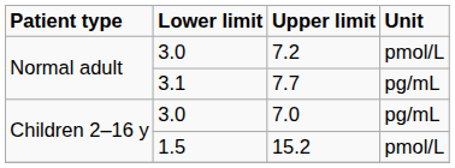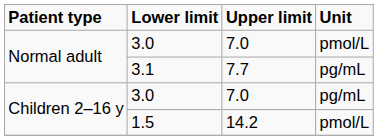Normal adult / 3.0 | Upper limit: 7.2 -> 7.0
1.5 | Upper limit: 15.2 -> 14.2
